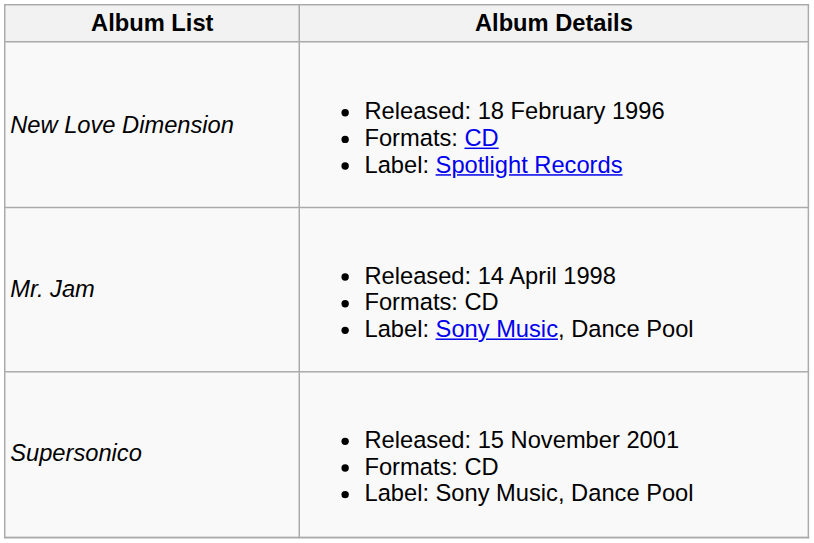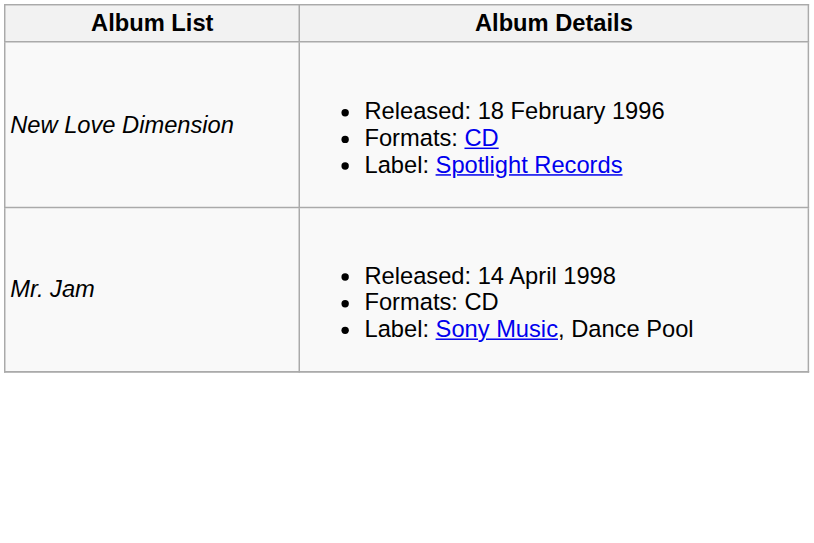- row: Supersonico | Released: 15 November 2001 Formats: CD Label: Sony Music, Dance Pool
